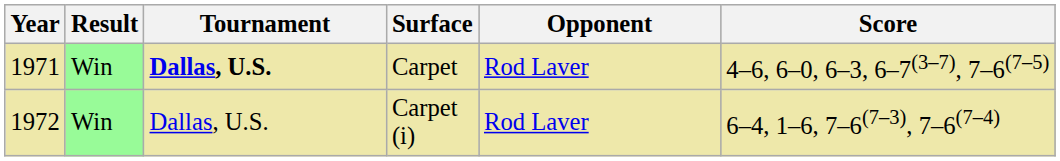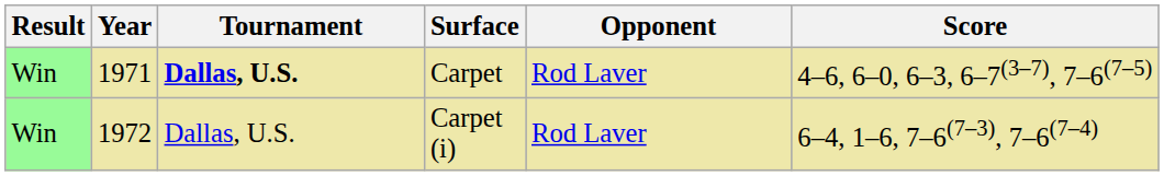columns swapped: Result <-> Year
